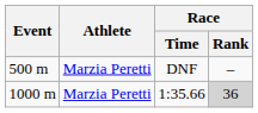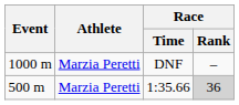DNF | Event: 500 m -> 1000 m
1:35.66 | Event: 1000 m -> 500 m
